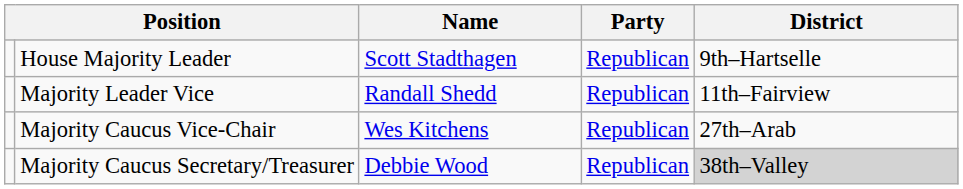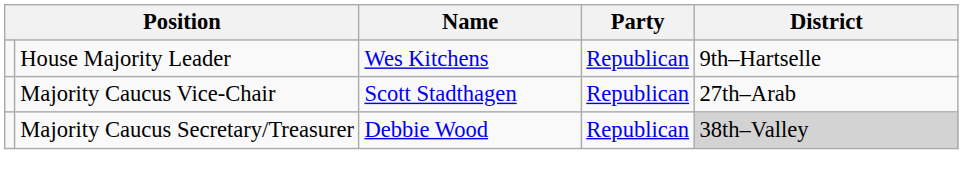House Majority Leader | Name: Scott Stadthagen -> Wes Kitchens
- row: Majority Leader Vice | Randall Shedd | Republican | 11th–Fairview
Majority Caucus Vice-Chair | Name: Wes Kitchens -> Scott Stadthagen
